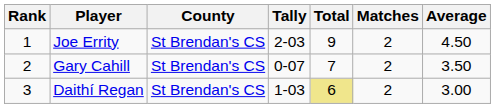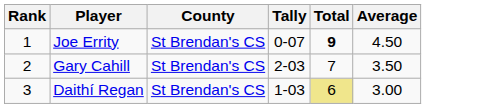- column: Matches | 2 | 2 | 2
Joe Errity | Tally: 2-03 -> 0-07
Joe Errity | Total: normal -> bold
Gary Cahill | Tally: 0-07 -> 2-03
